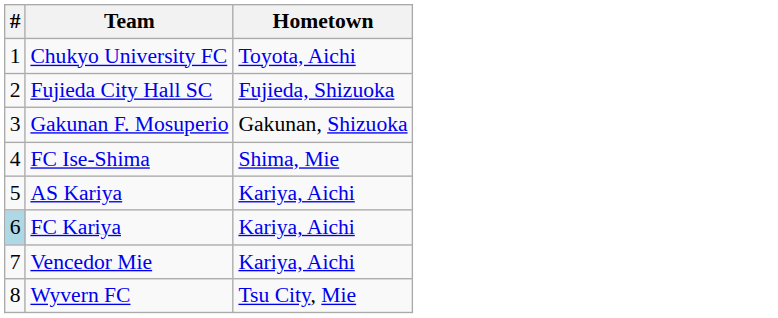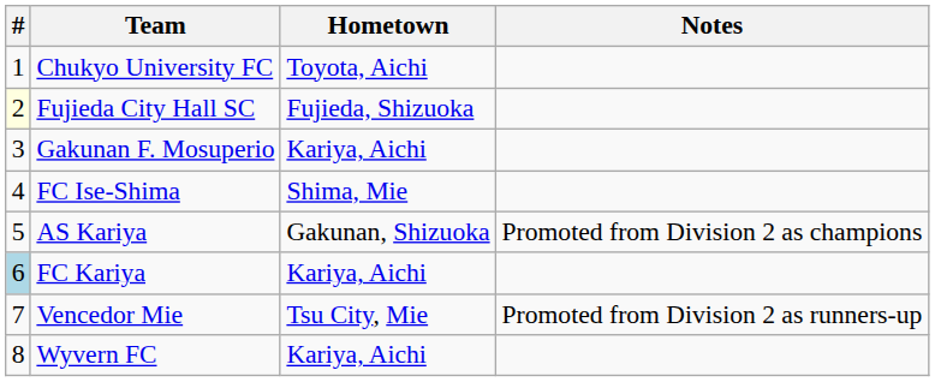+ column: Notes | Promoted from Division 2 as champions | Promoted from Division 2 as runners-up
Fujieda City Hall SC | #: no background -> lightyellow background
Gakunan F. Mosuperio | Hometown: Gakunan, Shizuoka -> Kariya, Aichi
AS Kariya | Hometown: Kariya, Aichi -> Gakunan, Shizuoka
Vencedor Mie | Hometown: Kariya, Aichi -> Tsu City, Mie
Wyvern FC | Hometown: Tsu City, Mie -> Kariya, Aichi
